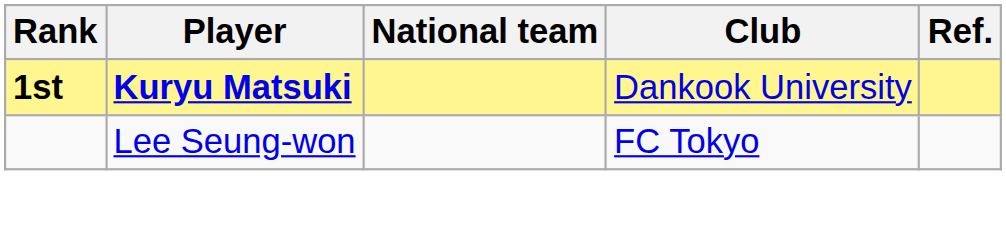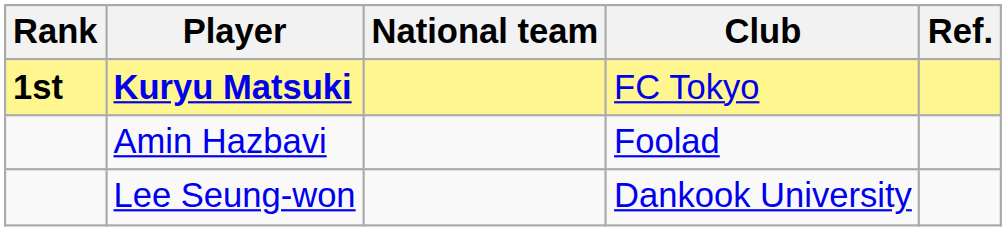Kuryu Matsuki | Club: Dankook University -> FC Tokyo
+ row: Amin Hazbavi | Foolad
Lee Seung-won | Club: FC Tokyo -> Dankook University
